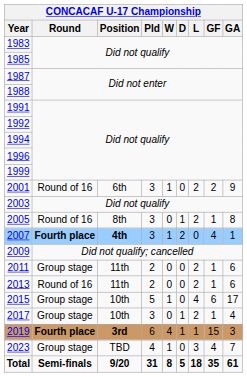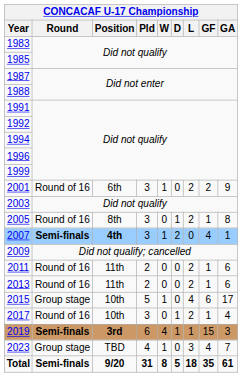2007 | Round: Fourth place -> Semi-finals
2011 | Round: Group stage -> Round of 16
2017 | Round: Group stage -> Round of 16
2019 | Round: Fourth place -> Semi-finals
